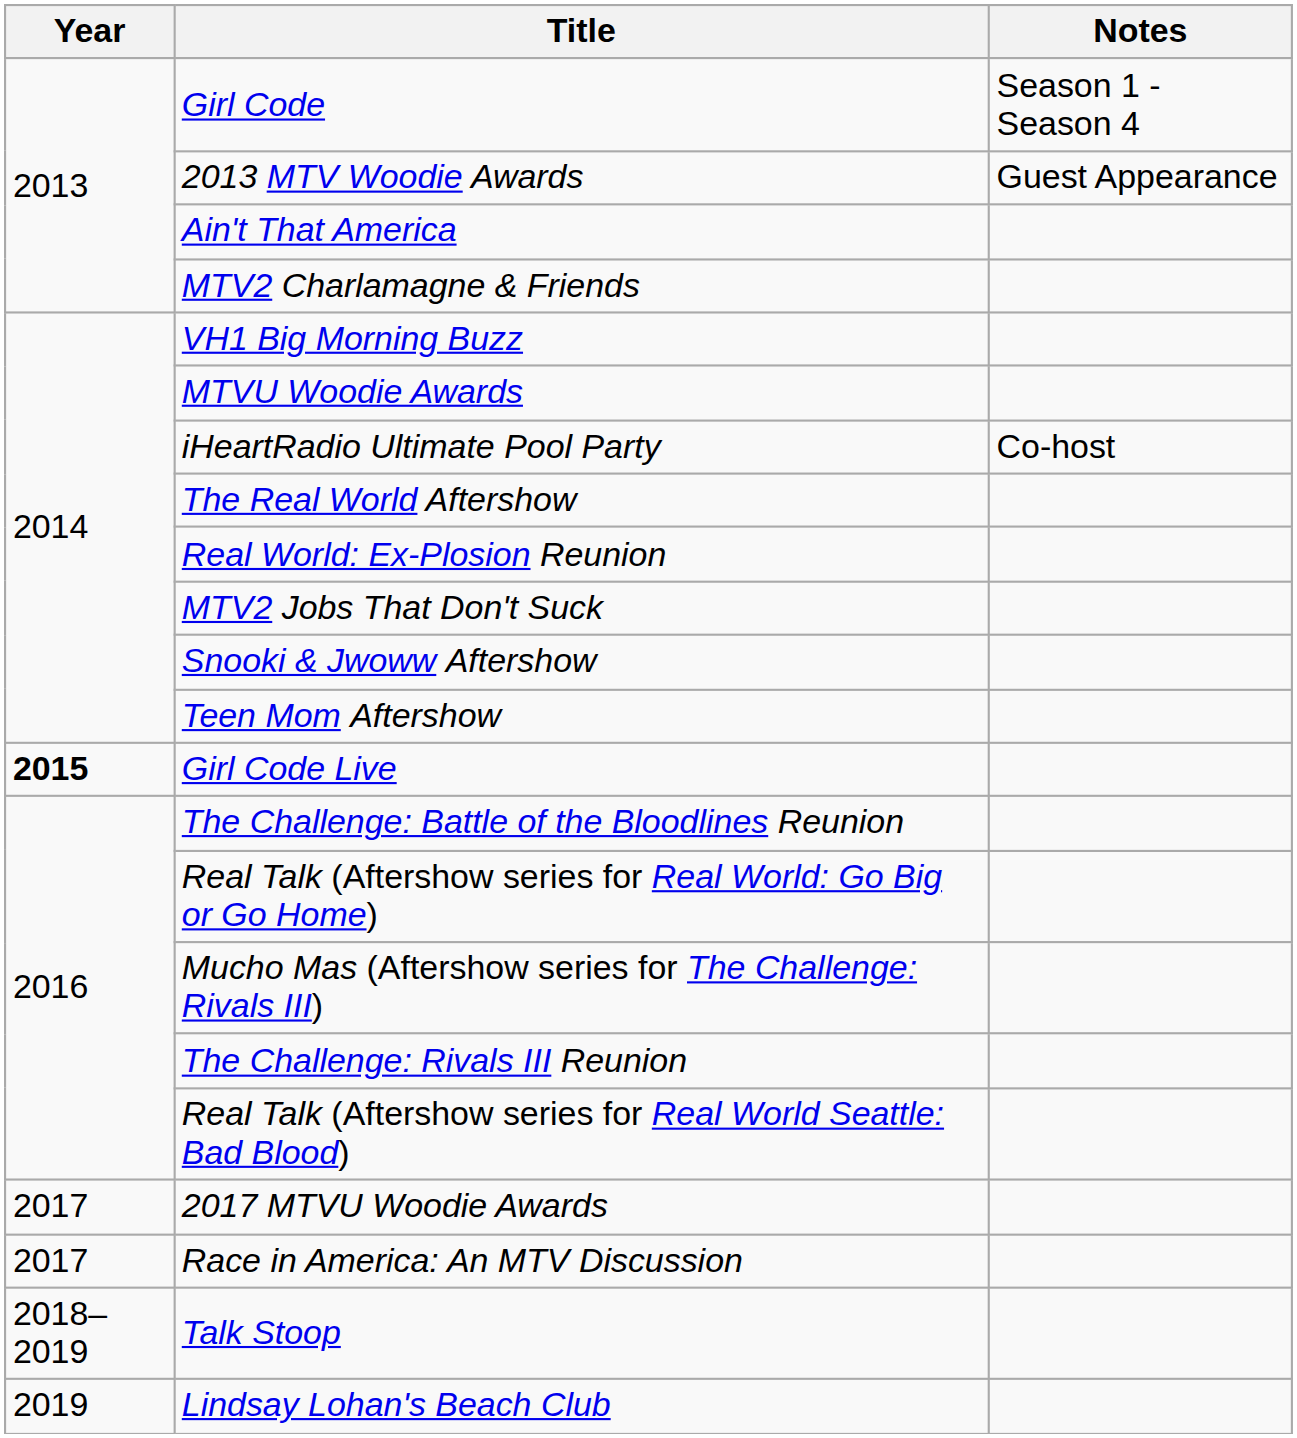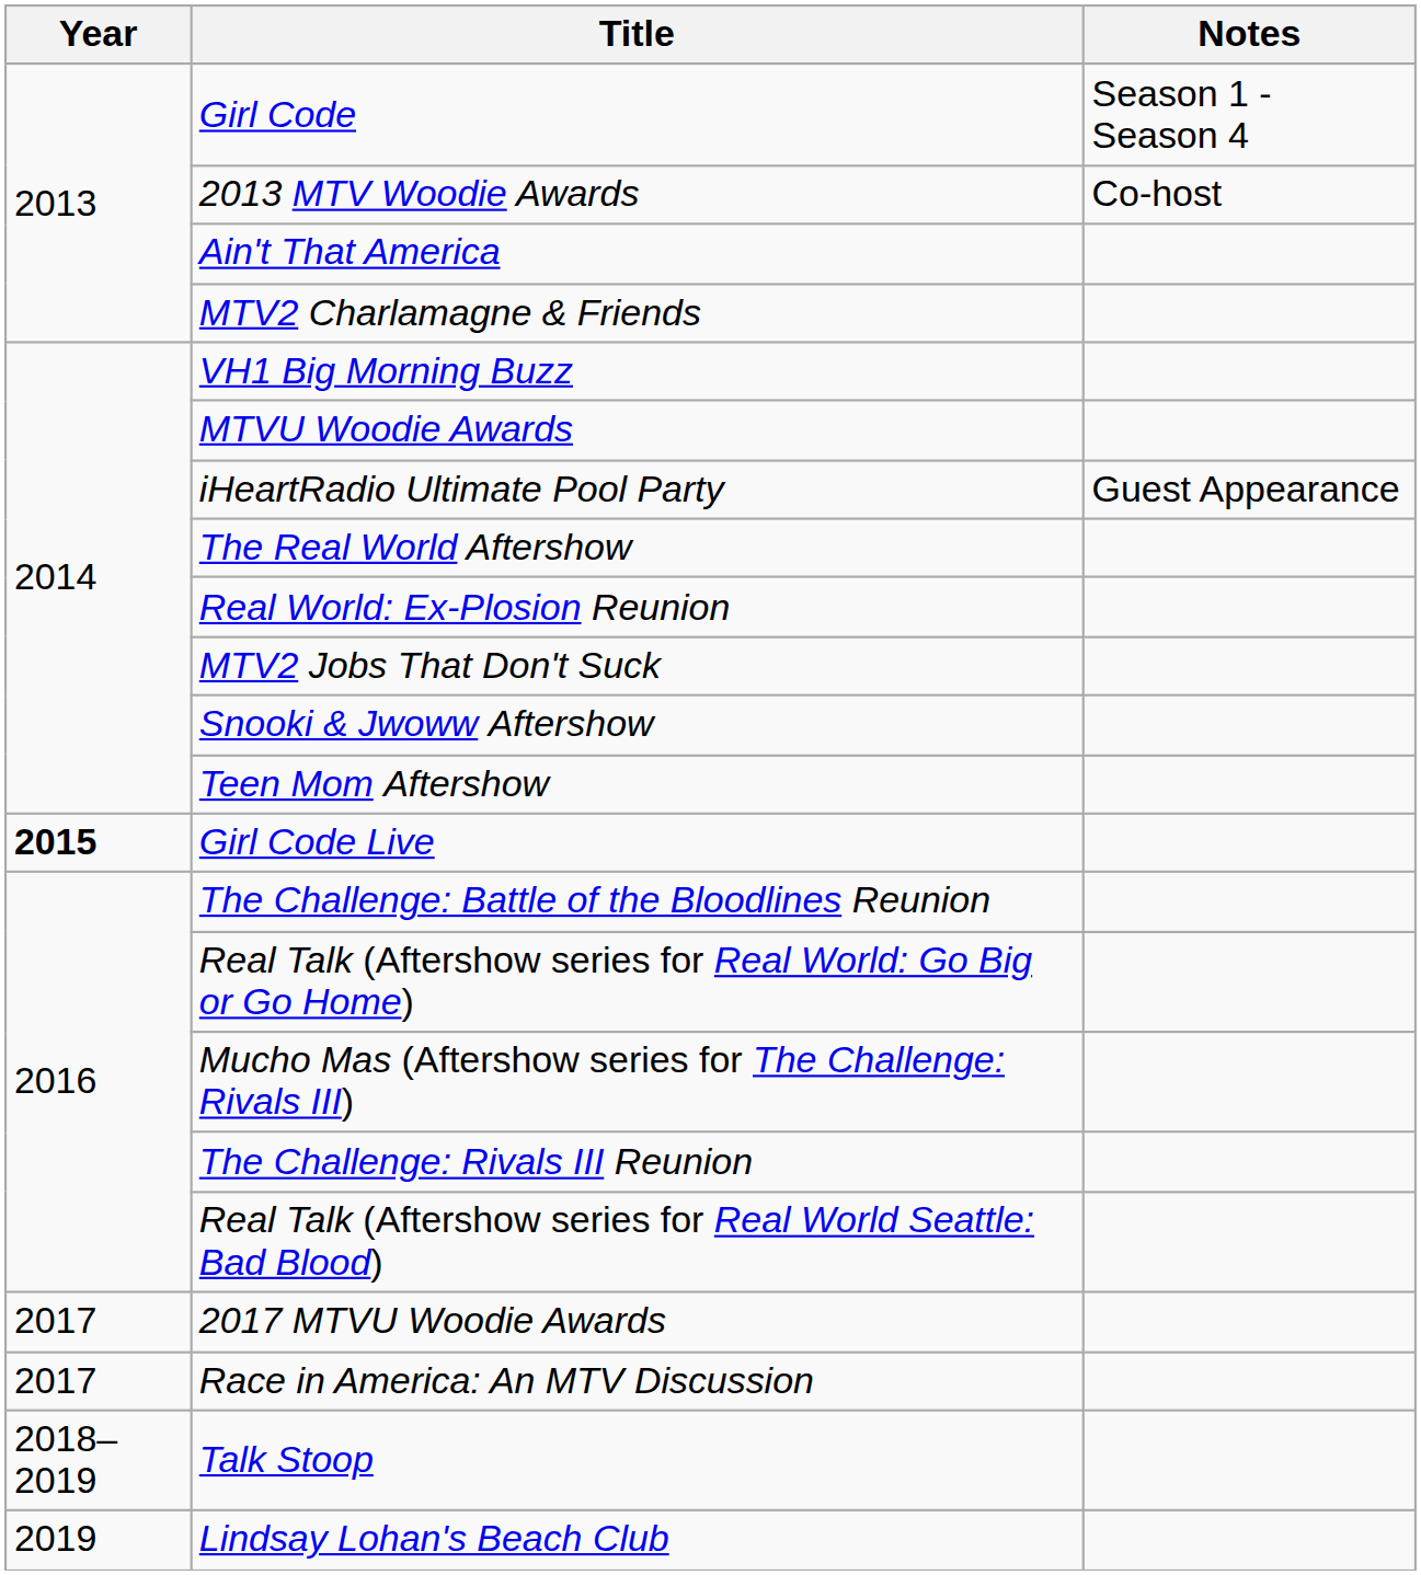2013 MTV Woodie Awards | Notes: Guest Appearance -> Co-host
iHeartRadio Ultimate Pool Party | Notes: Co-host -> Guest Appearance
